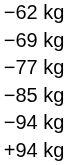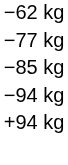- row: −69 kg
